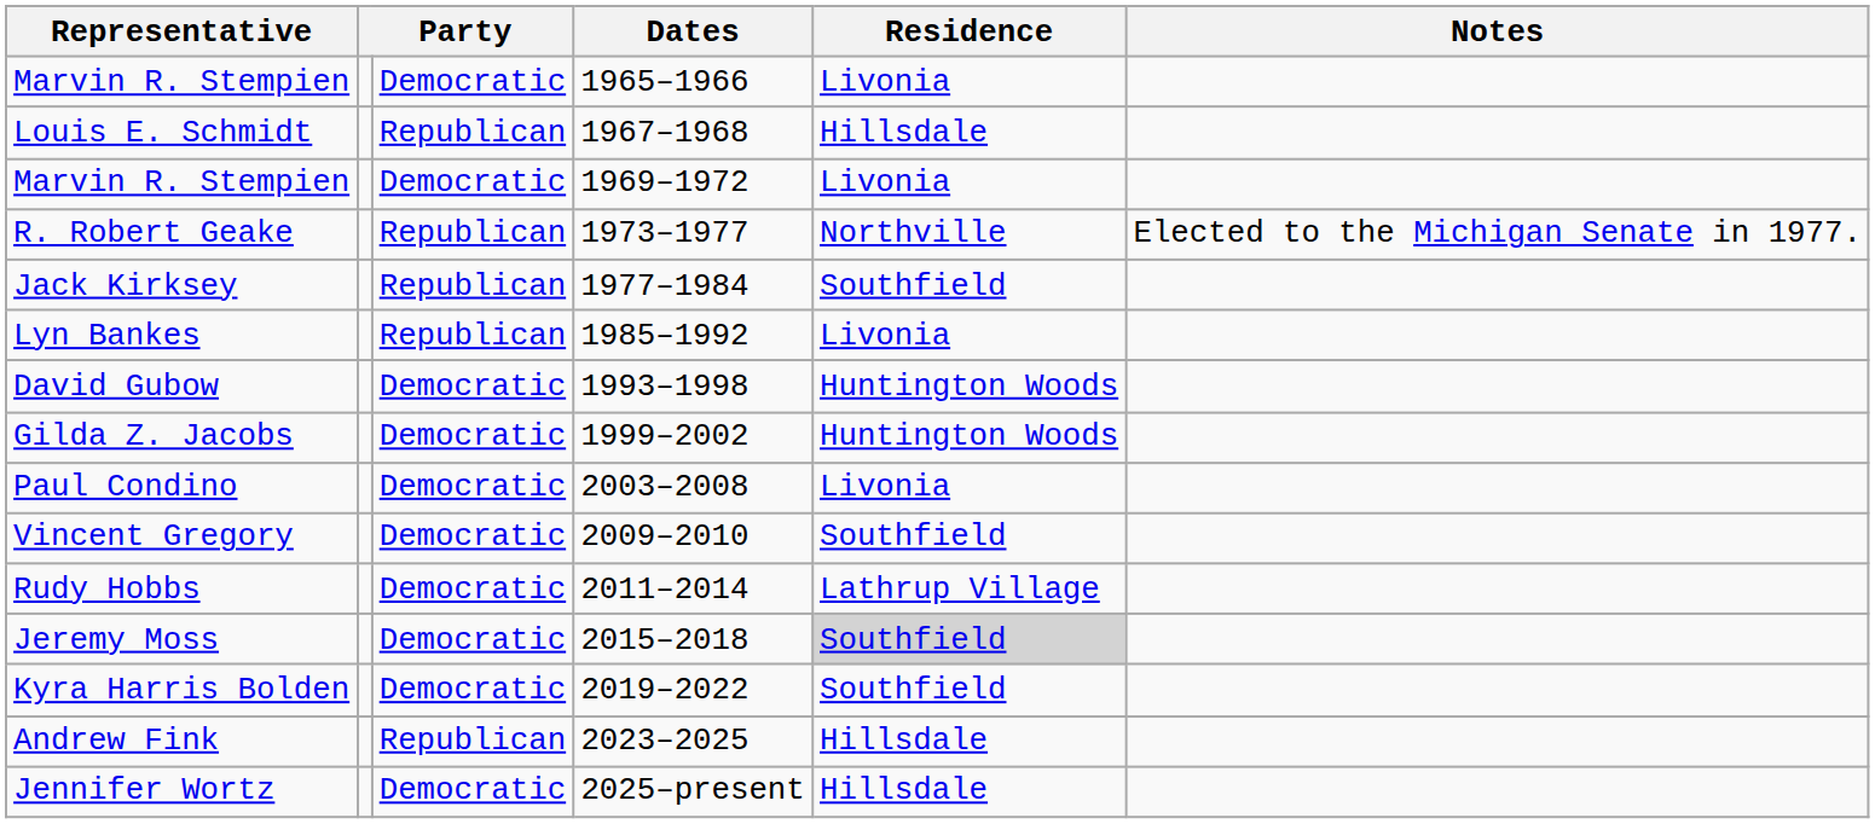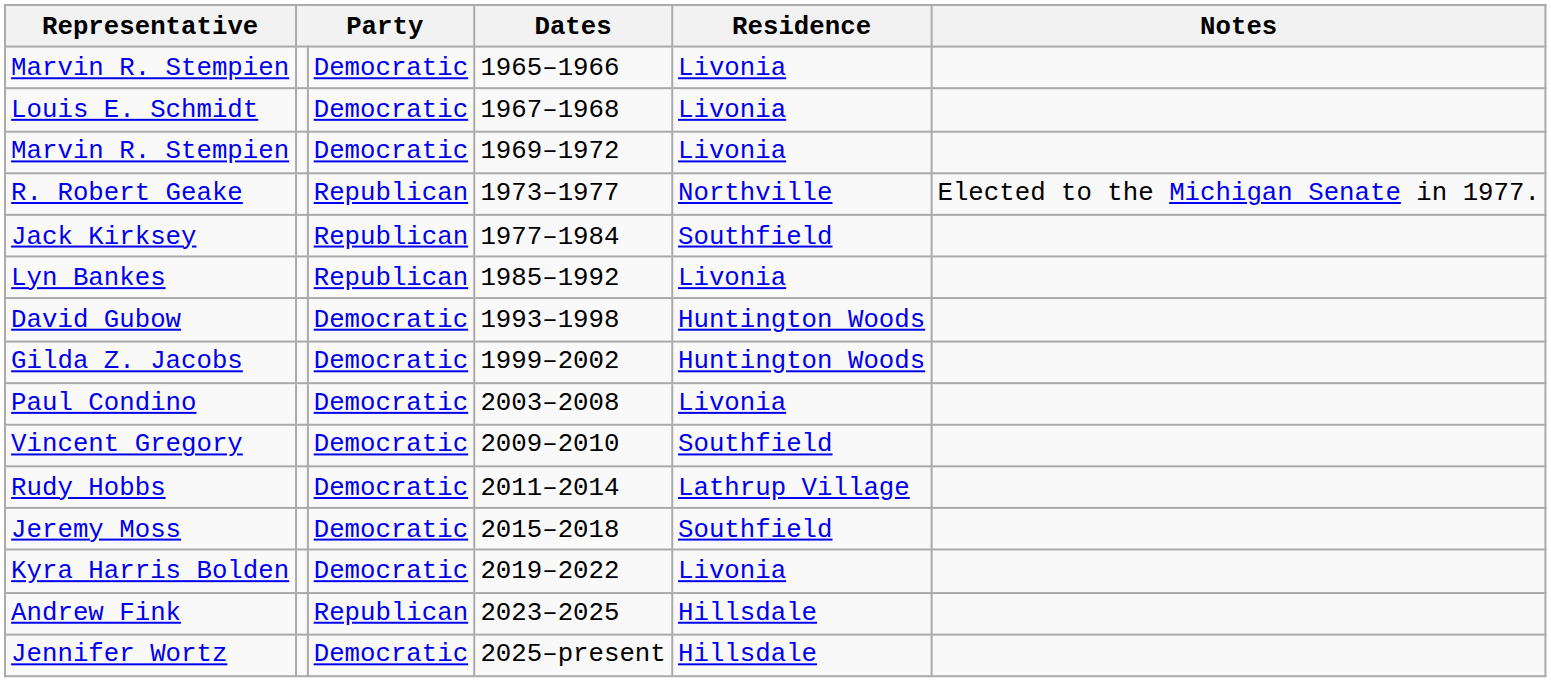Louis E. Schmidt | column 3: Republican -> Democratic
Louis E. Schmidt | Residence: Hillsdale -> Livonia
Jeremy Moss | Residence: lightgrey background -> no background
Kyra Harris Bolden | Residence: Southfield -> Livonia
